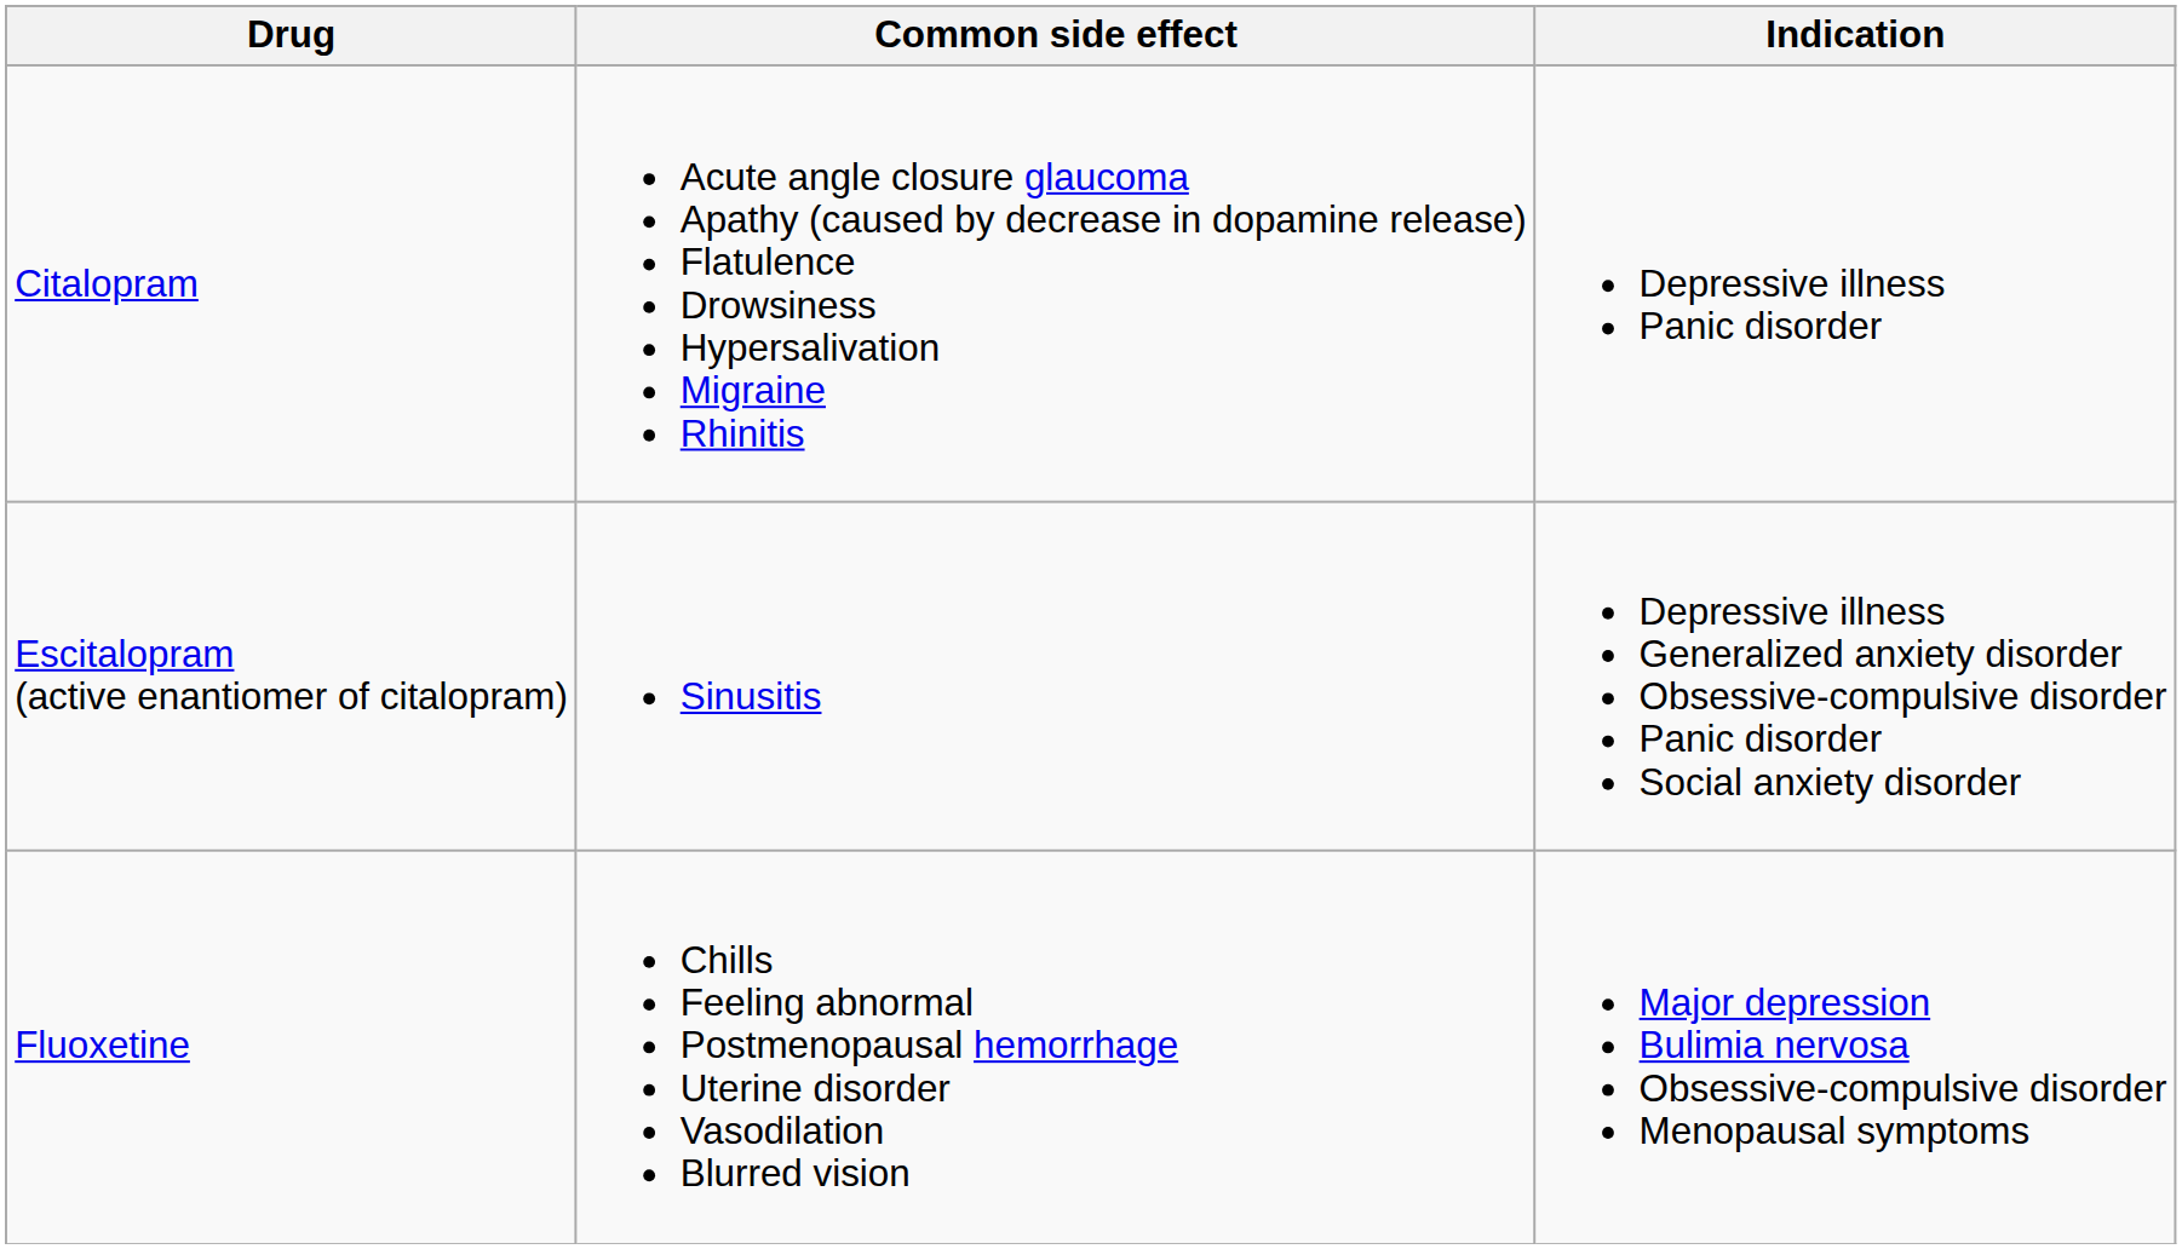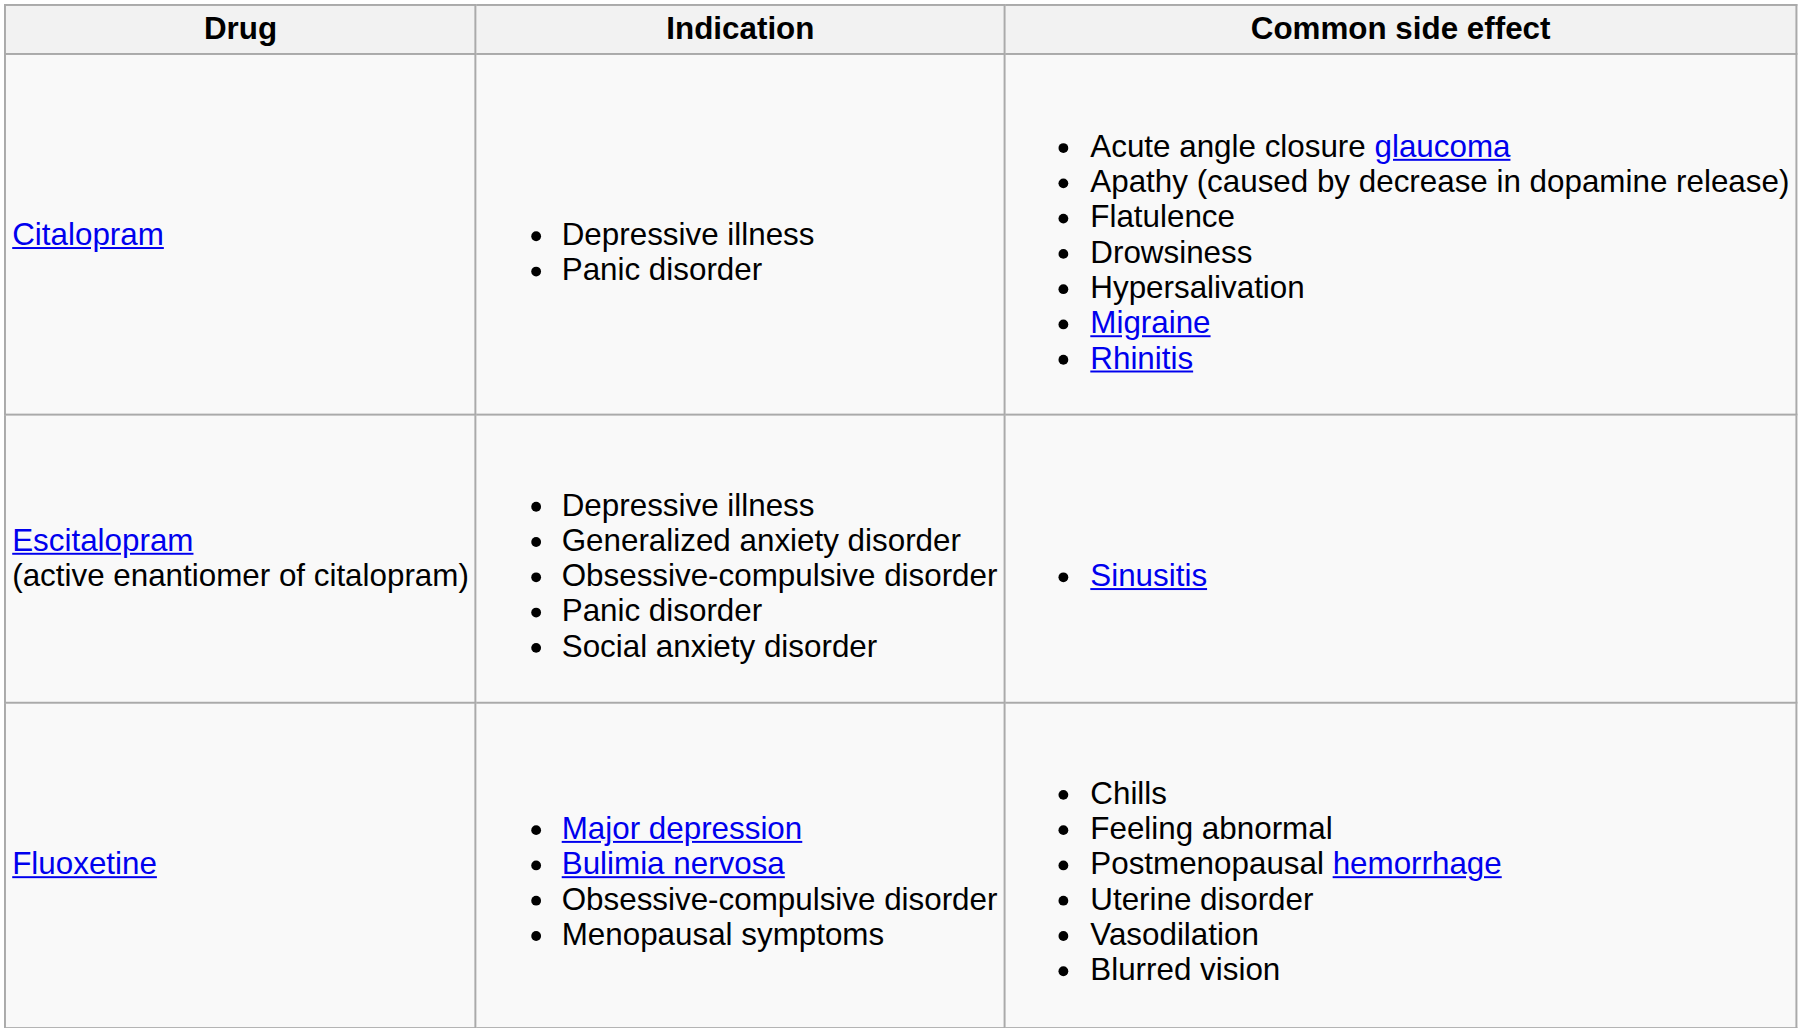columns swapped: Indication <-> Common side effect
